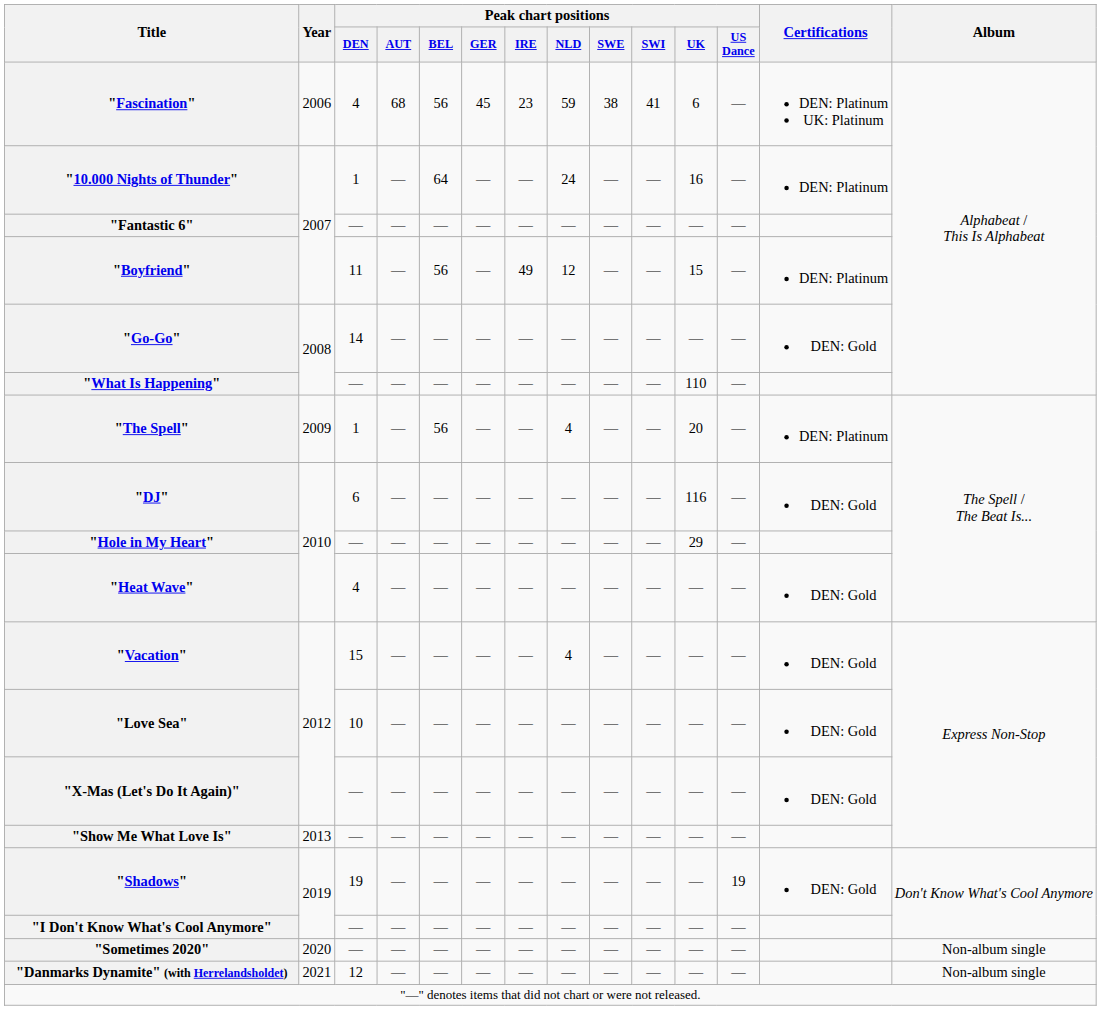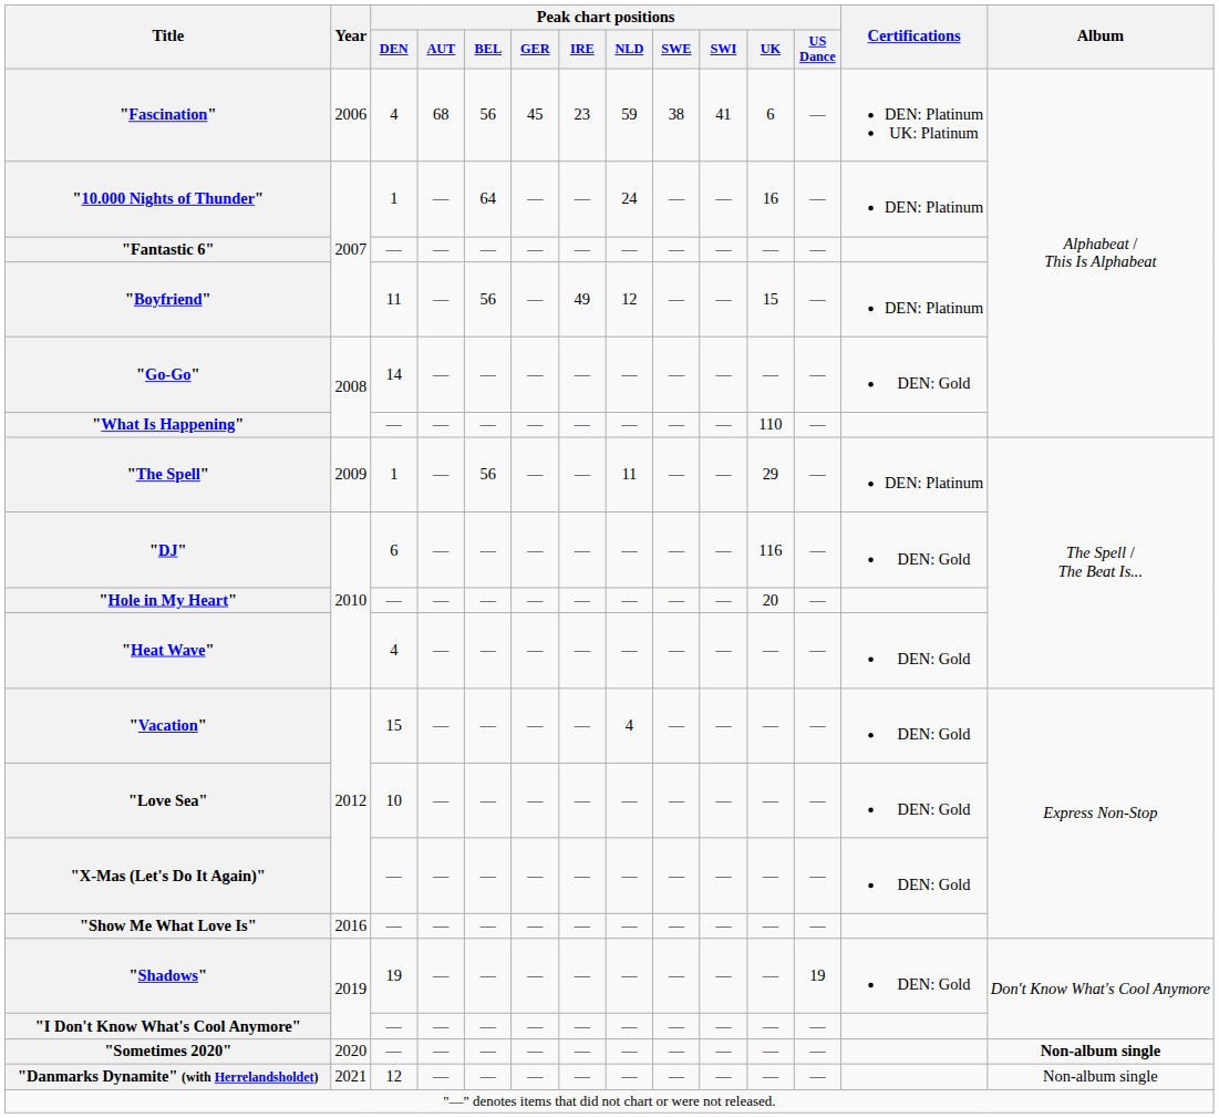"The Spell" | Peak chart positions / NLD: 4 -> 11
"The Spell" | Peak chart positions / UK: 20 -> 29
"Hole in My Heart" | Peak chart positions / UK: 29 -> 20
"Show Me What Love Is" | Year: 2013 -> 2016
"Sometimes 2020" | Album: normal -> bold
